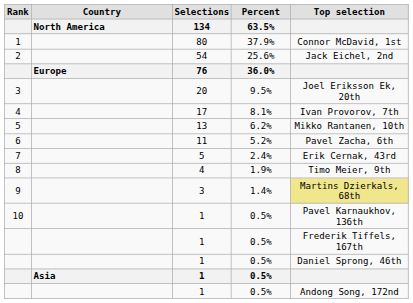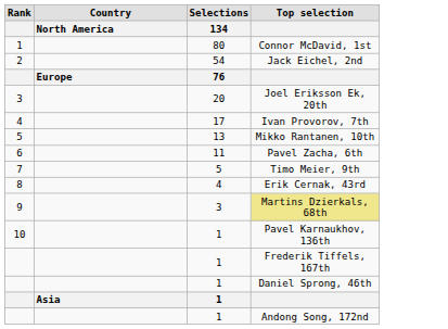- column: Percent | 63.5% | 37.9% | 25.6% | 36.0% | 9.5% | 8.1% | 6.2% | 5.2% | 2.4% | 1.9% | 1.4% | 0.5% | 0.5% | 0.5% | 0.5% | 0.5%
7 | Top selection: Erik Cernak, 43rd -> Timo Meier, 9th
8 | Top selection: Timo Meier, 9th -> Erik Cernak, 43rd
